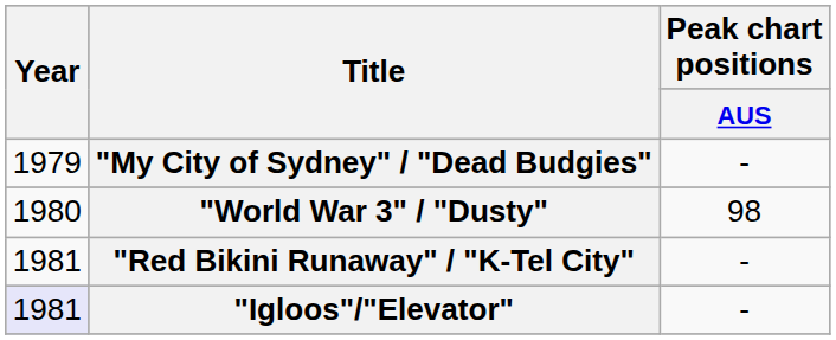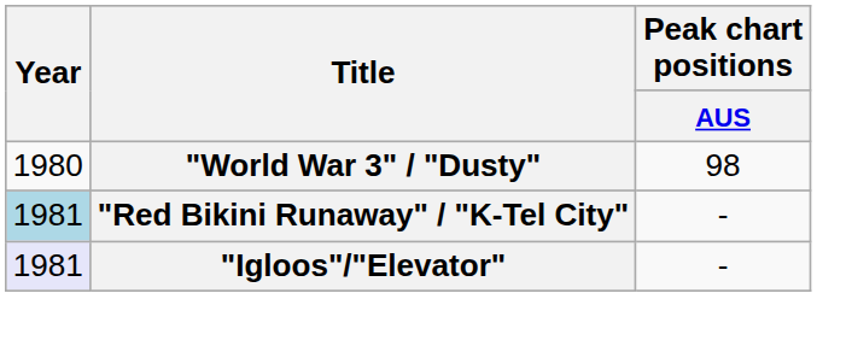- row: 1979 | "My City of Sydney" / "Dead Budgies" | -
"Red Bikini Runaway" / "K-Tel City" | Year: no background -> lightblue background
